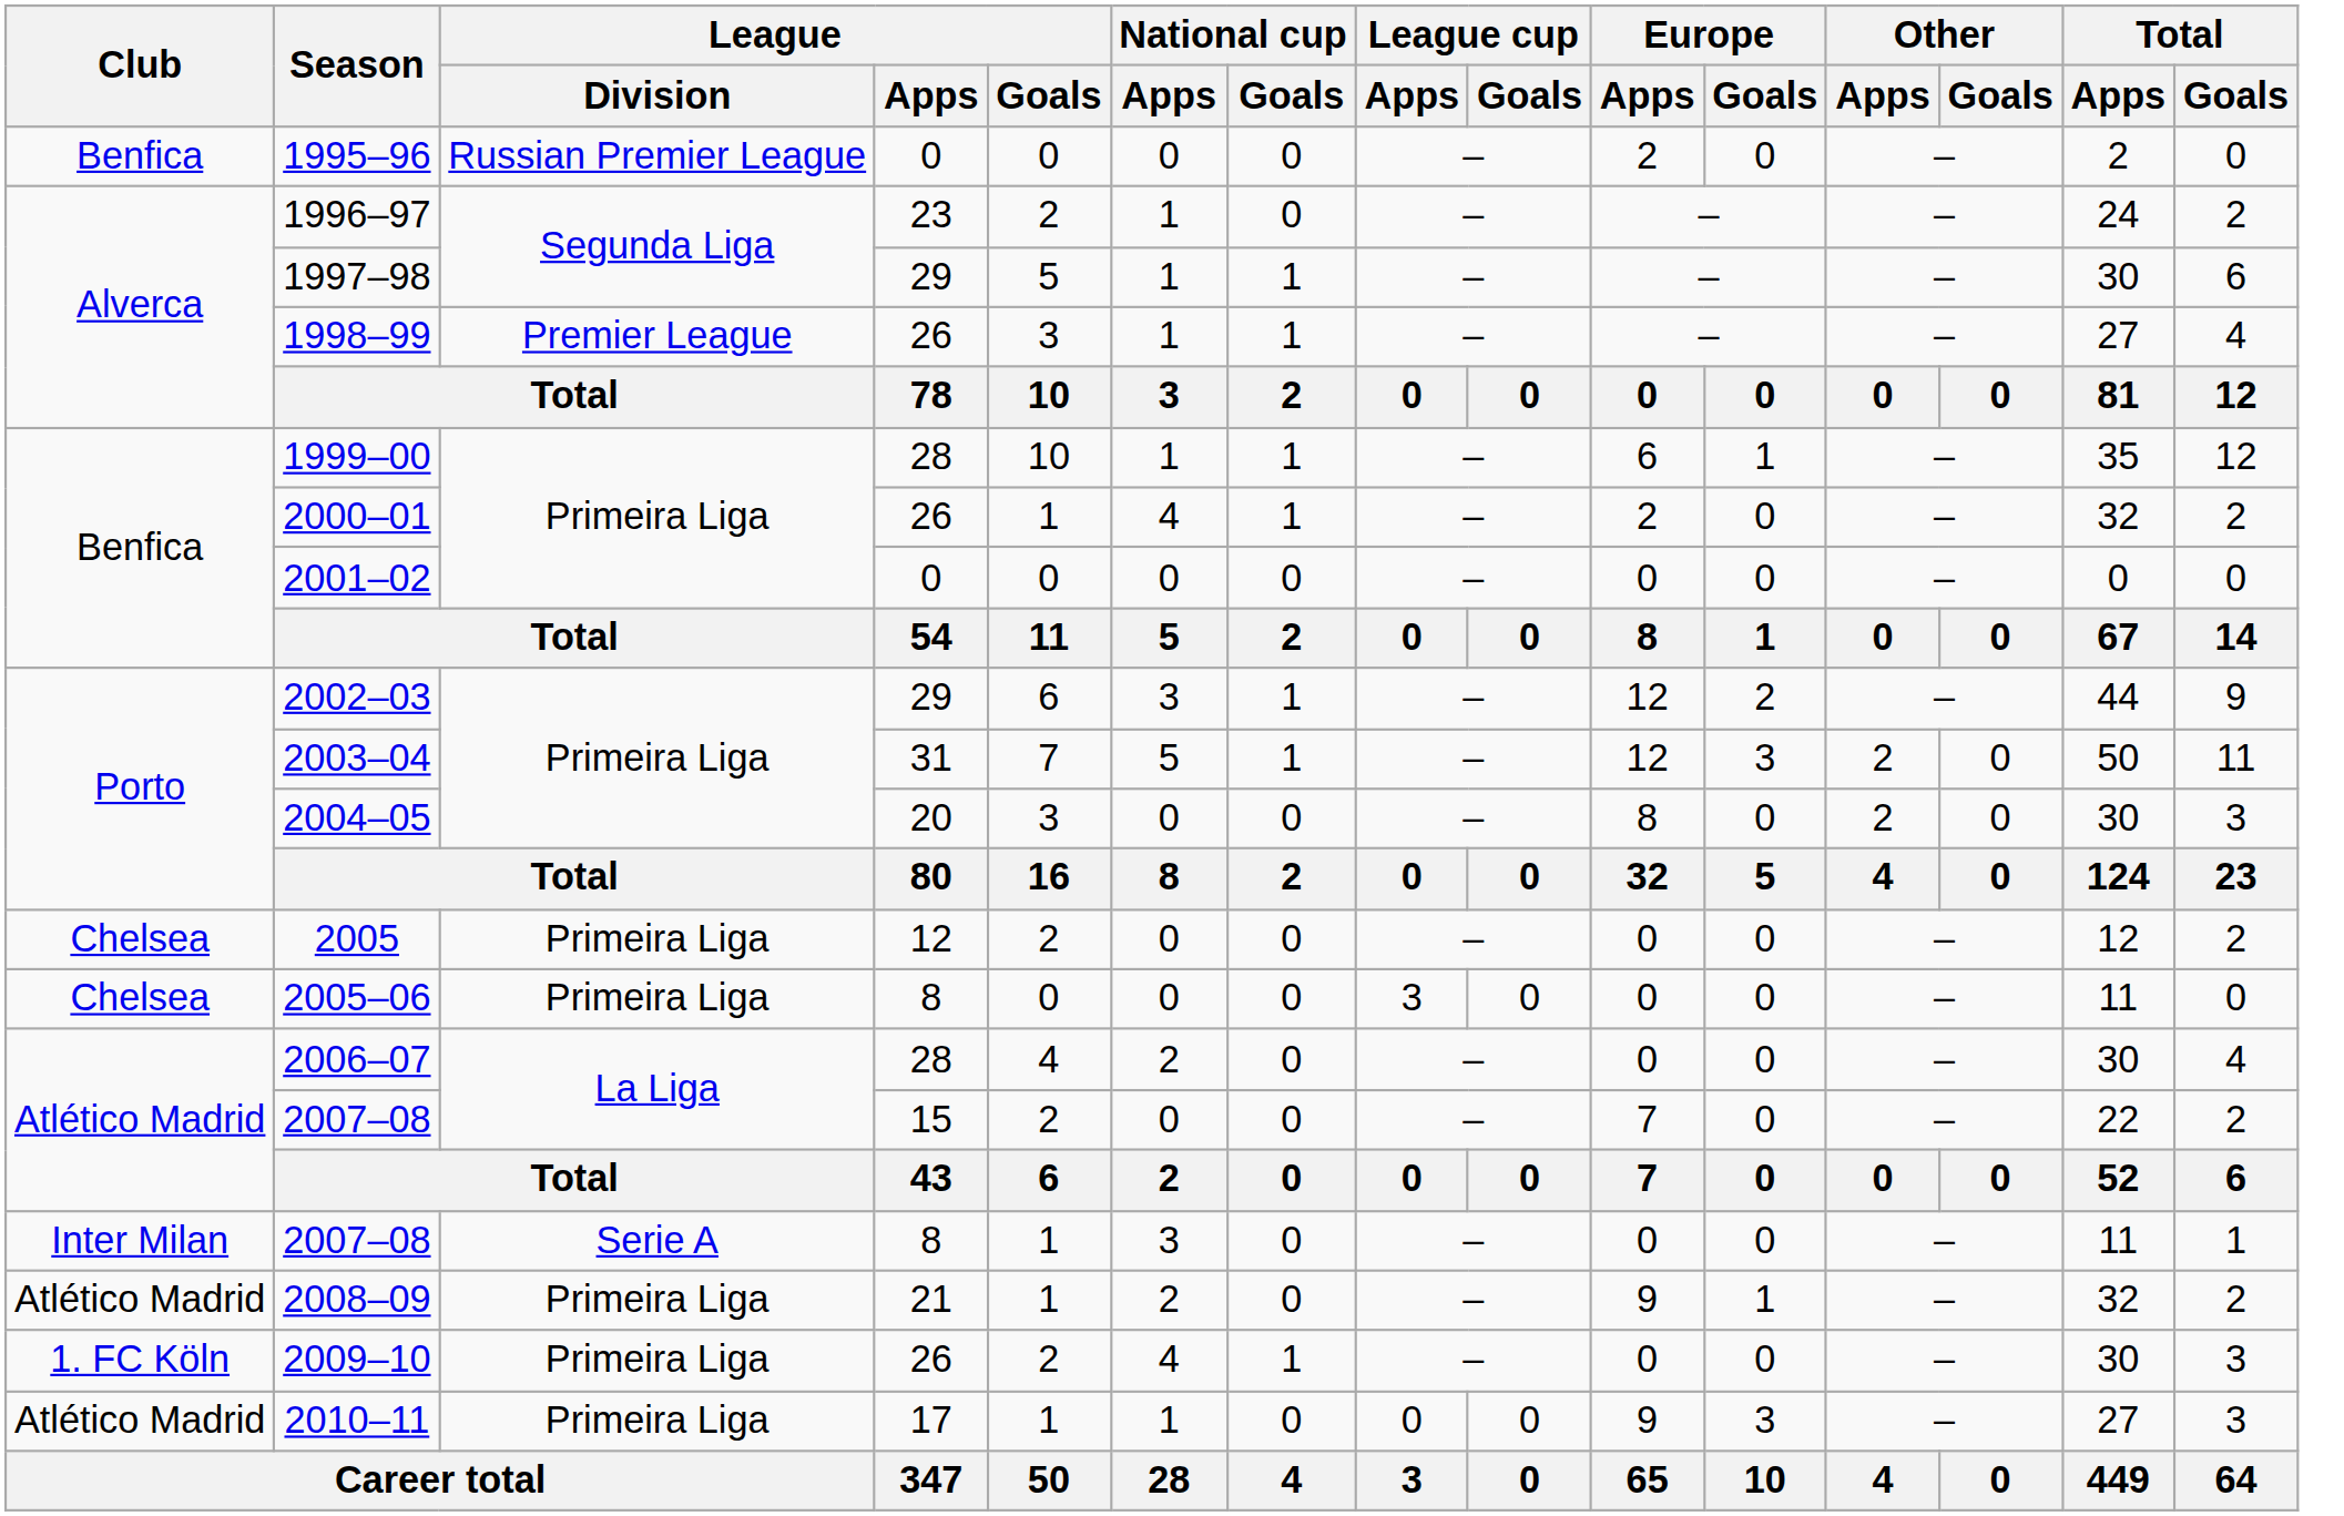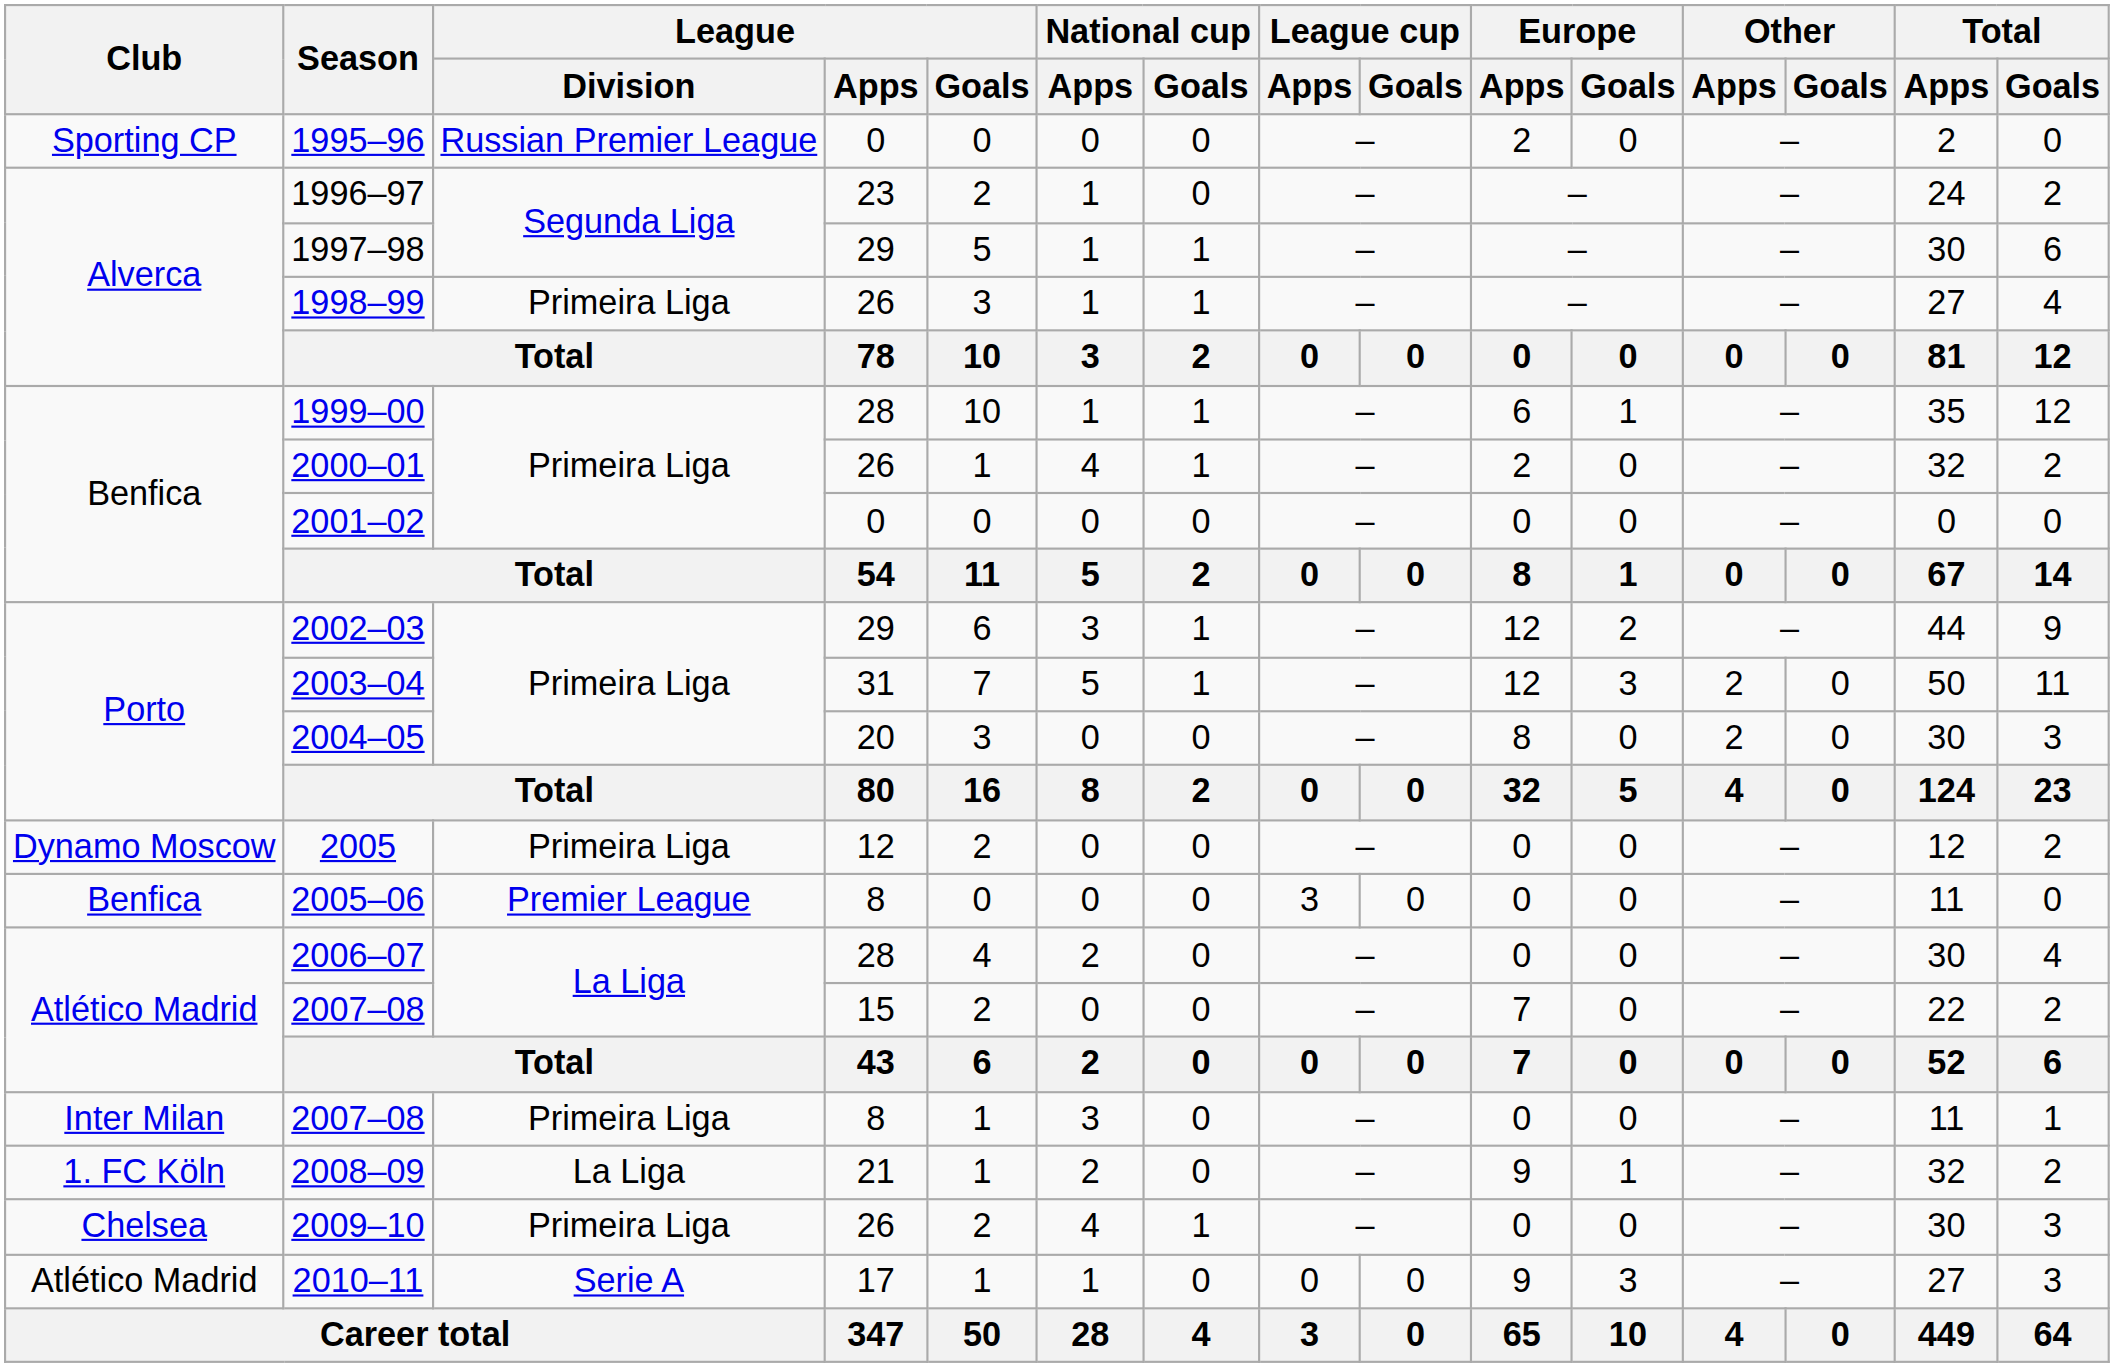1995–96 | Club: Benfica -> Sporting CP
1998–99 | League / Division: Premier League -> Primeira Liga
2005 | Club: Chelsea -> Dynamo Moscow
2005–06 | Club: Chelsea -> Benfica
2005–06 | League / Division: Primeira Liga -> Premier League
2007–08 / 8 | League / Division: Serie A -> Primeira Liga
2008–09 | Club: Atlético Madrid -> 1. FC Köln
2008–09 | League / Division: Primeira Liga -> La Liga
2009–10 | Club: 1. FC Köln -> Chelsea
2010–11 | League / Division: Primeira Liga -> Serie A
